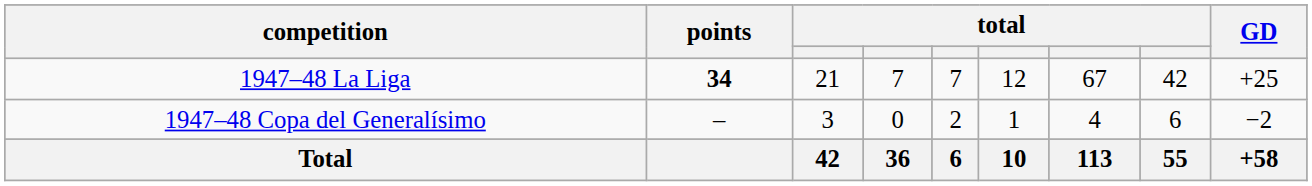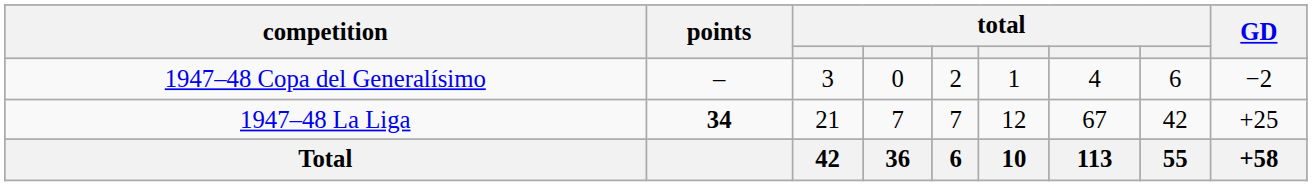rows swapped: 1947–48 La Liga <-> 1947–48 Copa del Generalísimo
